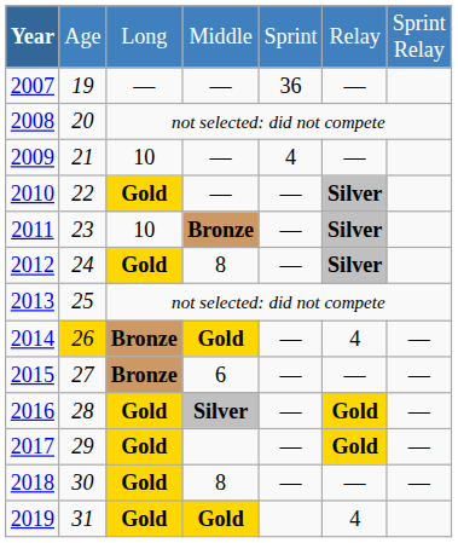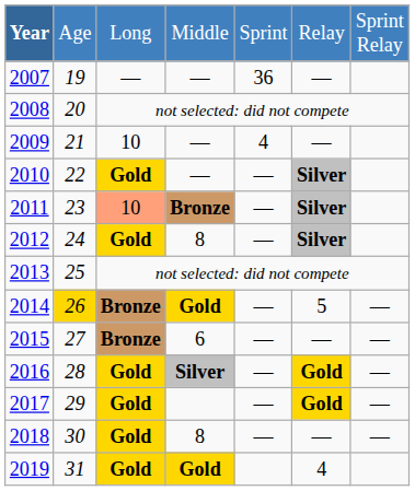2011 | column 3: no background -> lightsalmon background
2014 | column 6: 4 -> 5
